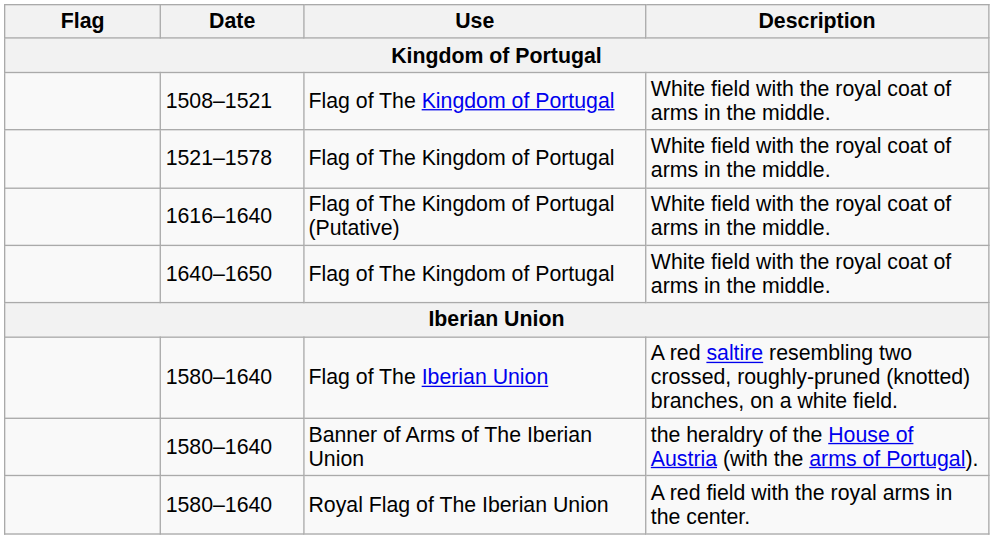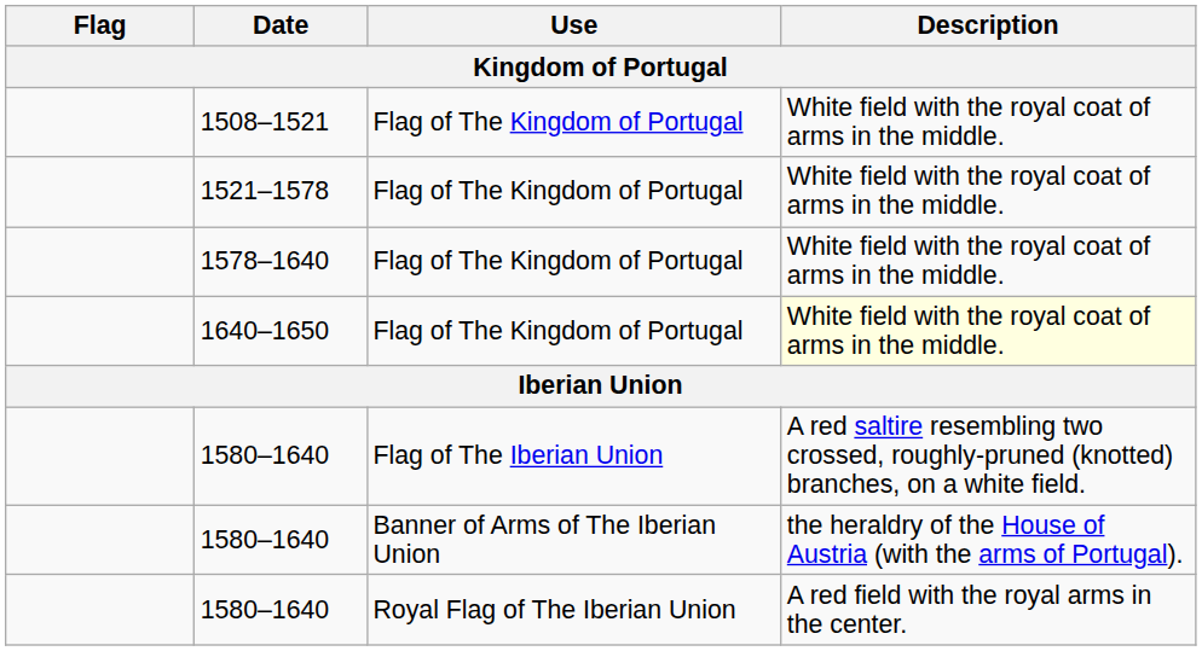+ row: 1578–1640 | Flag of The Kingdom of Portugal | White field with the royal coat of arms in the middle.
- row: 1616–1640 | Flag of The Kingdom of Portugal (Putative) | White field with the royal coat of arms in the middle.
1640–1650 | Description: no background -> lightyellow background
